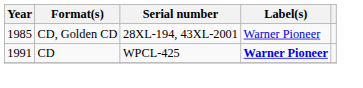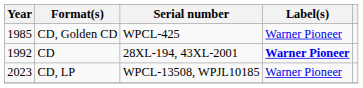CD, Golden CD | Serial number: 28XL-194, 43XL-2001 -> WPCL-425
CD | Year: 1991 -> 1992
CD | Serial number: WPCL-425 -> 28XL-194, 43XL-2001
+ row: 2023 | CD, LP | WPCL-13508, WPJL10185 | Warner Pioneer
